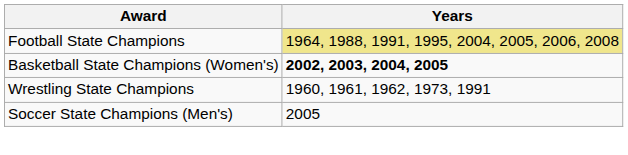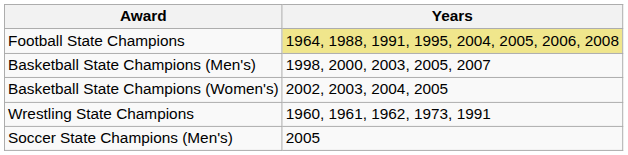+ row: Basketball State Champions (Men's) | 1998, 2000, 2003, 2005, 2007
Basketball State Champions (Women's) | Years: bold -> normal
